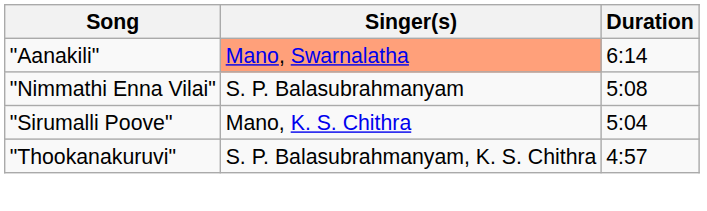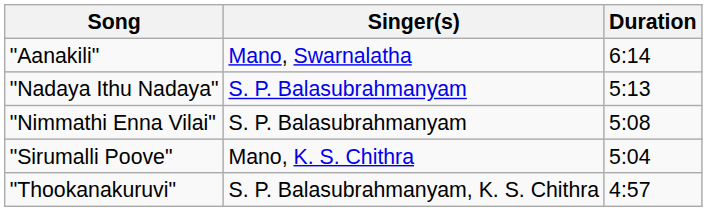"Aanakili" | Singer(s): lightsalmon background -> no background
+ row: "Nadaya Ithu Nadaya" | S. P. Balasubrahmanyam | 5:13
